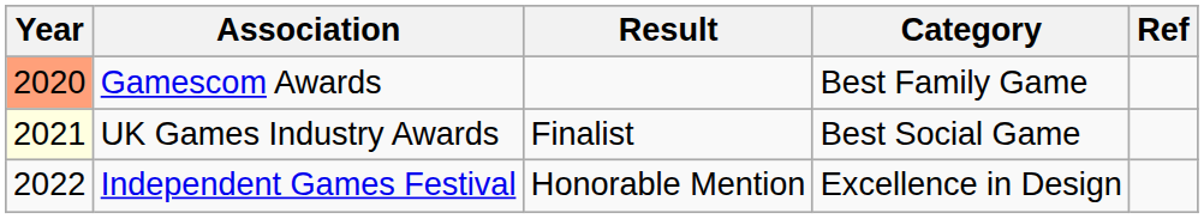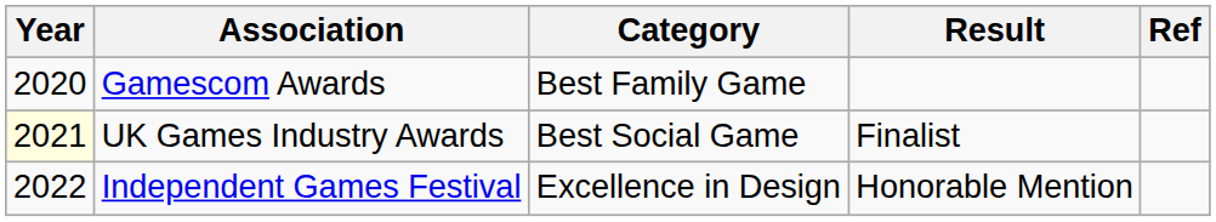columns swapped: Category <-> Result
Gamescom Awards | Year: lightsalmon background -> no background
